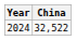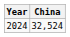2024 | China: 32,522 -> 32,524
